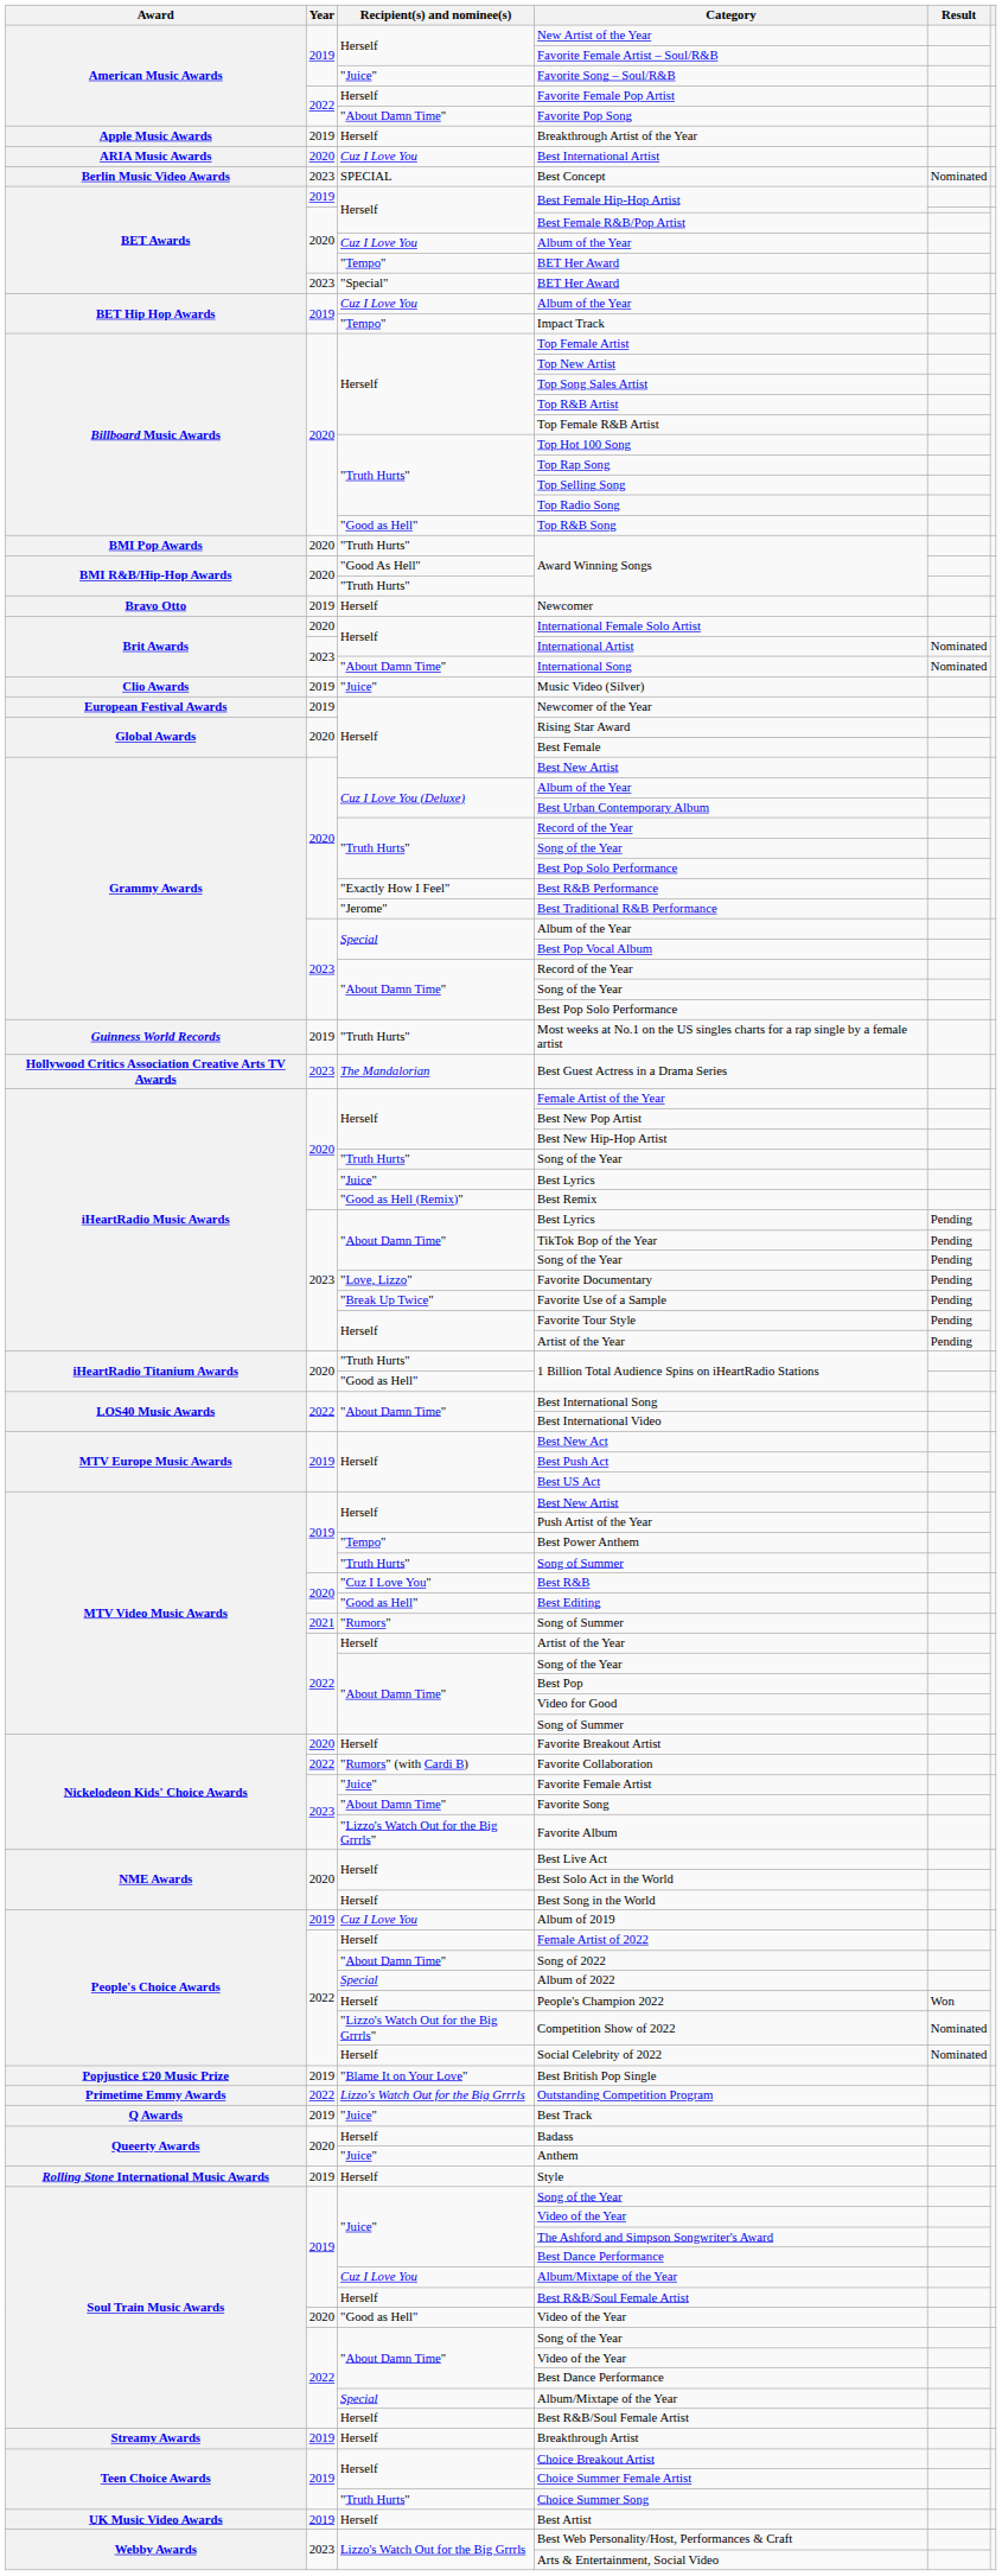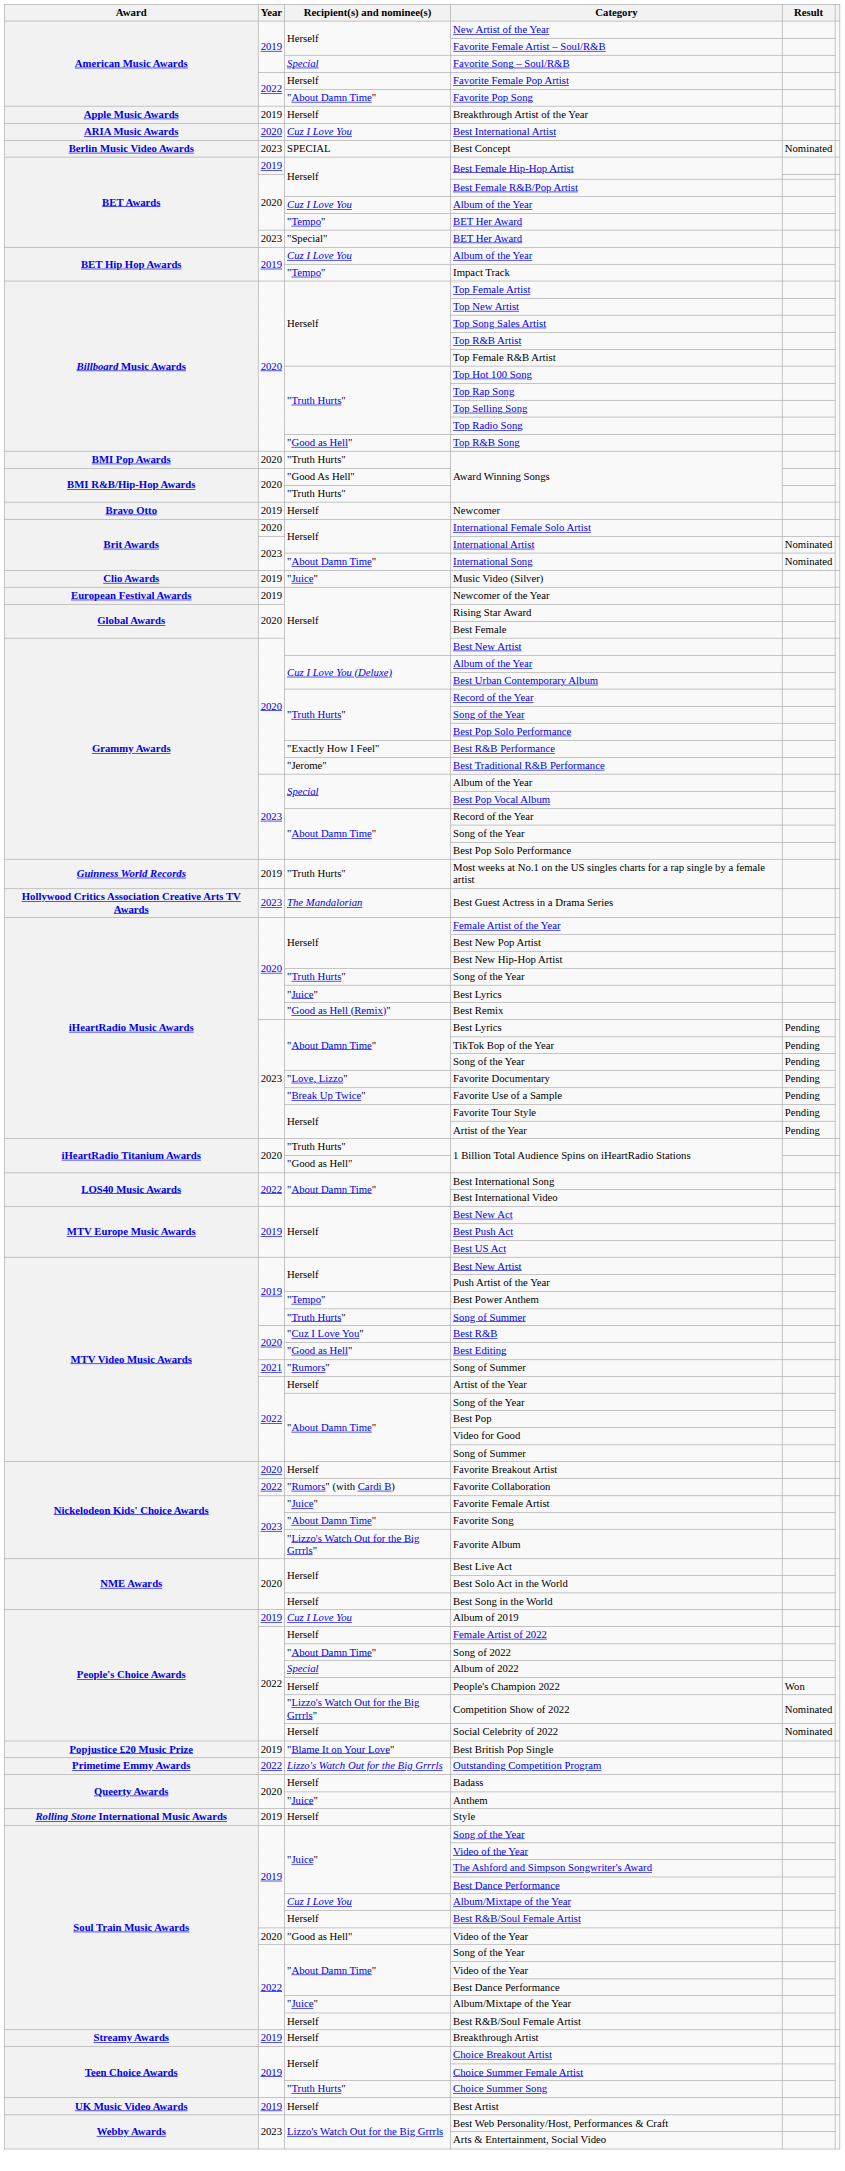Favorite Song – Soul/R&B | Recipient(s) and nominee(s): "Juice" -> Special
- row: Q Awards | 2019 | "Juice" | Best Track
2022 / Album/Mixtape of the Year | Recipient(s) and nominee(s): Special -> "Juice"
